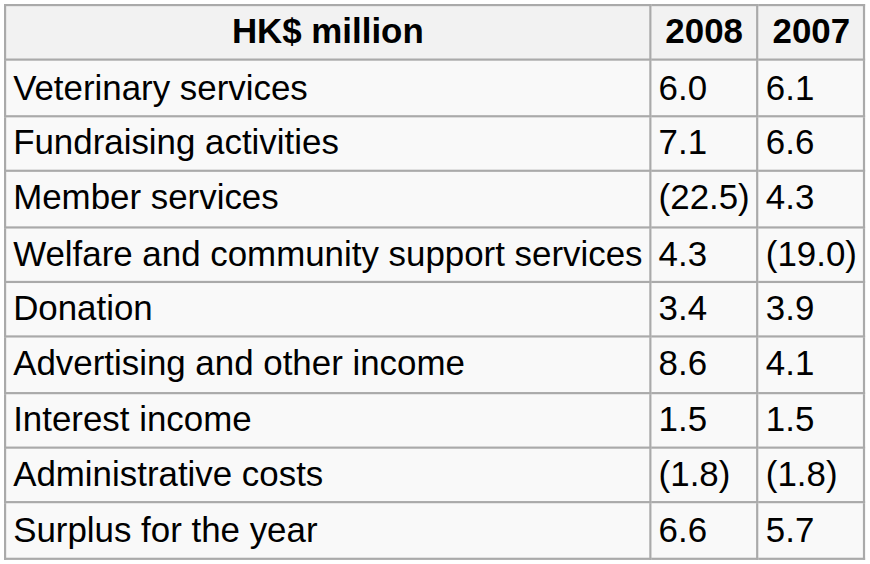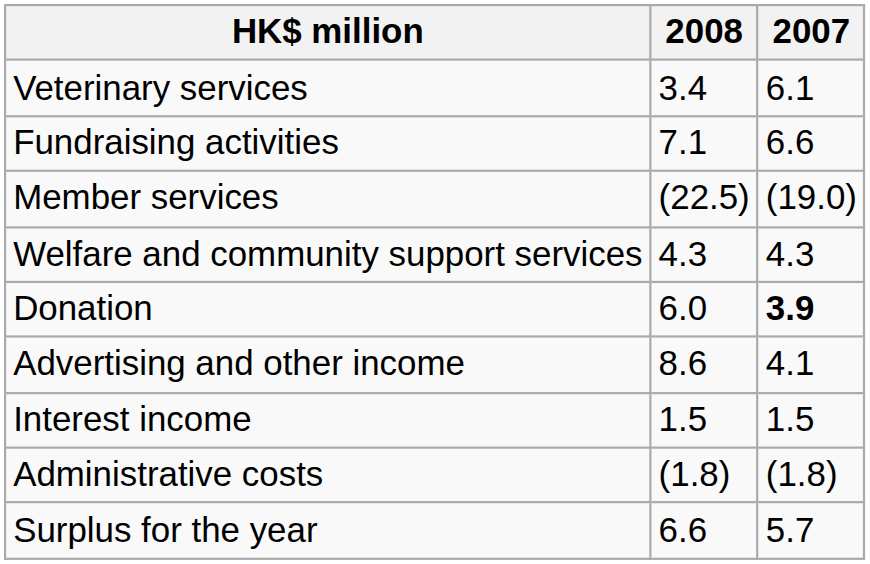Veterinary services | 2008: 6.0 -> 3.4
Member services | 2007: 4.3 -> (19.0)
Welfare and community support services | 2007: (19.0) -> 4.3
Donation | 2008: 3.4 -> 6.0
Donation | 2007: normal -> bold
